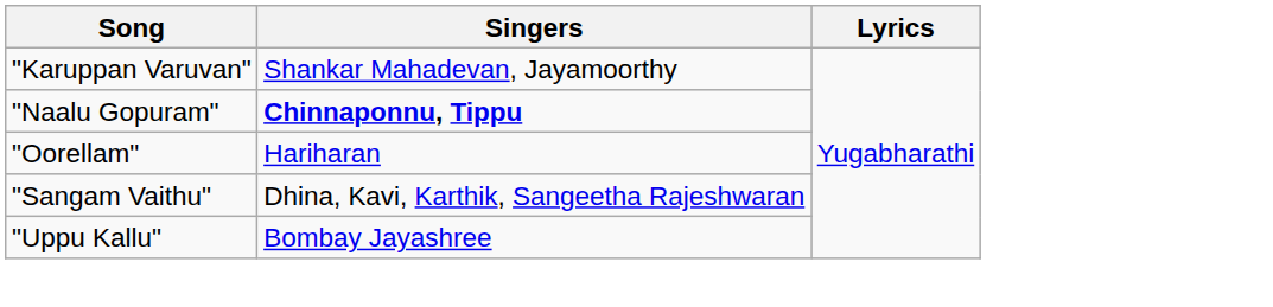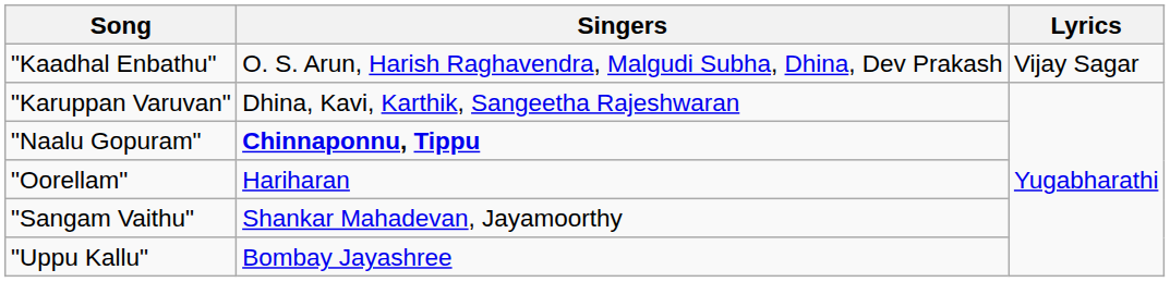+ row: "Kaadhal Enbathu" | O. S. Arun, Harish Raghavendra, Malgudi Subha, Dhina, Dev Prakash | Vijay Sagar
"Karuppan Varuvan" | Singers: Shankar Mahadevan, Jayamoorthy -> Dhina, Kavi, Karthik, Sangeetha Rajeshwaran
"Sangam Vaithu" | Singers: Dhina, Kavi, Karthik, Sangeetha Rajeshwaran -> Shankar Mahadevan, Jayamoorthy
